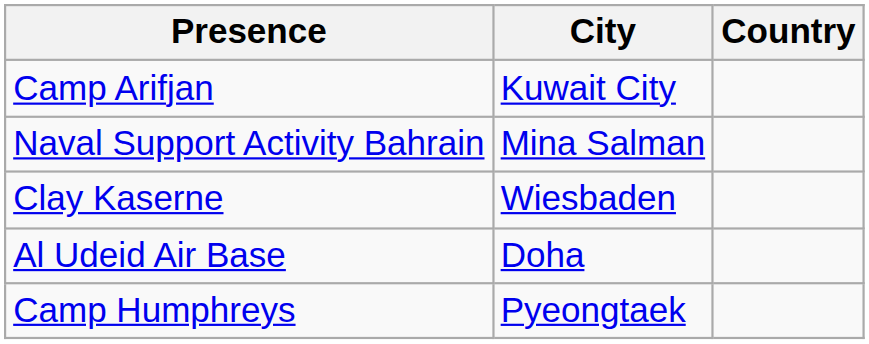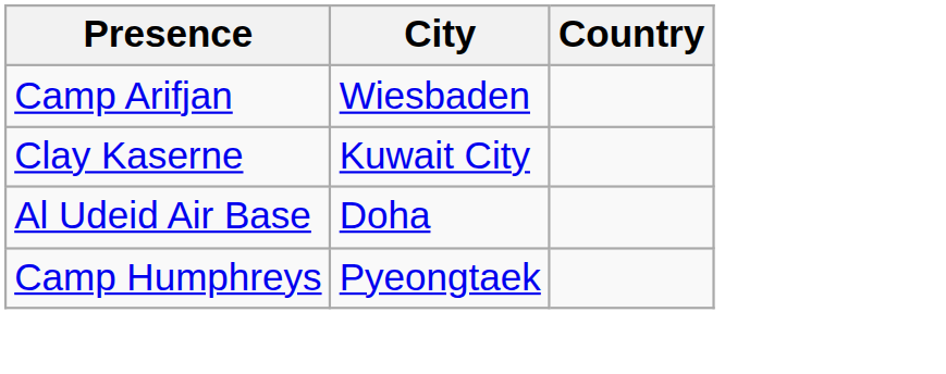Camp Arifjan | City: Kuwait City -> Wiesbaden
- row: Naval Support Activity Bahrain | Mina Salman
Clay Kaserne | City: Wiesbaden -> Kuwait City
